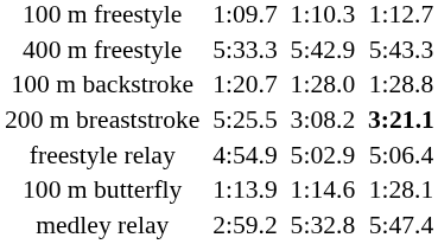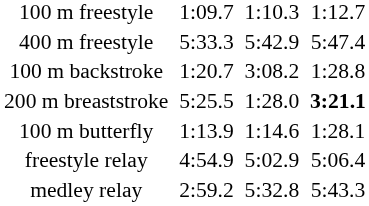400 m freestyle | column 7: 5:43.3 -> 5:47.4
100 m backstroke | column 5: 1:28.0 -> 3:08.2
200 m breaststroke | column 5: 3:08.2 -> 1:28.0
rows swapped: 100 m butterfly <-> freestyle relay
medley relay | column 7: 5:47.4 -> 5:43.3
